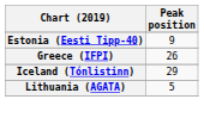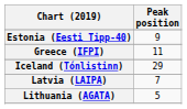Greece (IFPI) | Peak position: 26 -> 11
+ row: Latvia (LAIPA) | 7
